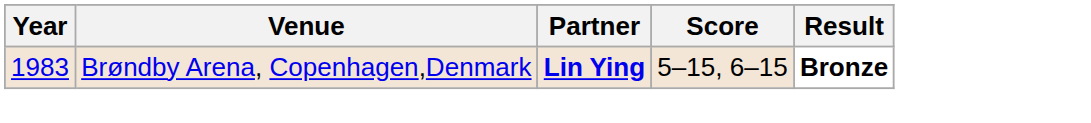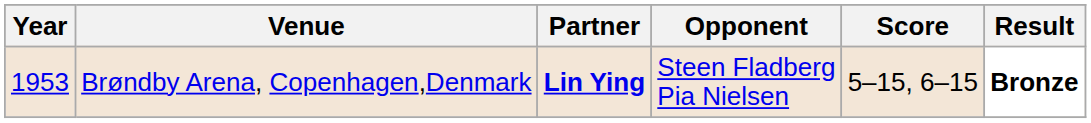+ column: Opponent | Steen Fladberg Pia Nielsen
Brøndby Arena, Copenhagen,Denmark | Year: 1983 -> 1953
